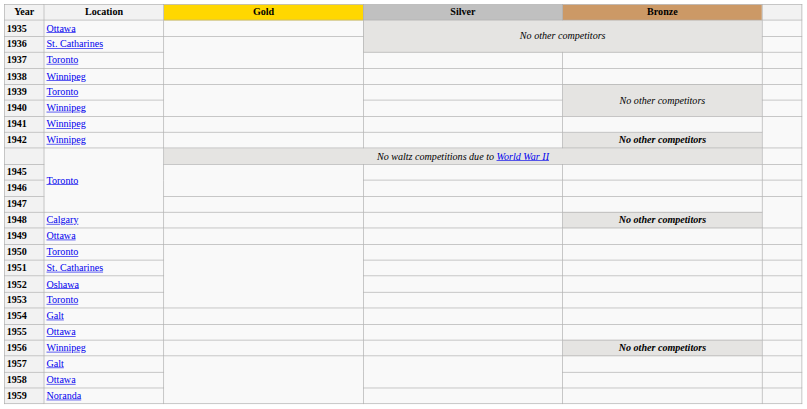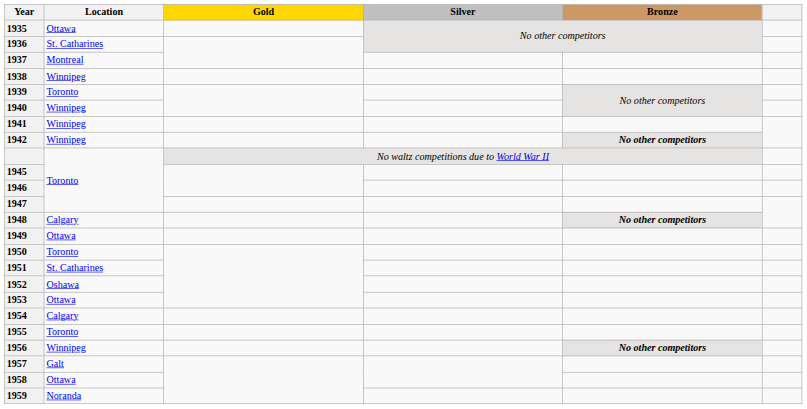1937 | Location: Toronto -> Montreal
1953 | Location: Toronto -> Ottawa
1954 | Location: Galt -> Calgary
1955 | Location: Ottawa -> Toronto
